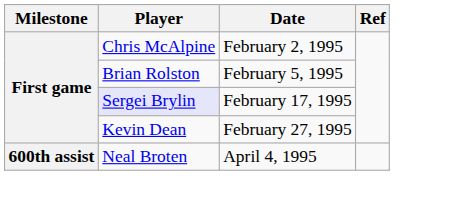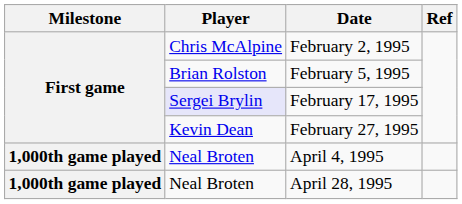April 4, 1995 | Milestone: 600th assist -> 1,000th game played
+ row: 1,000th game played | Neal Broten | April 28, 1995
